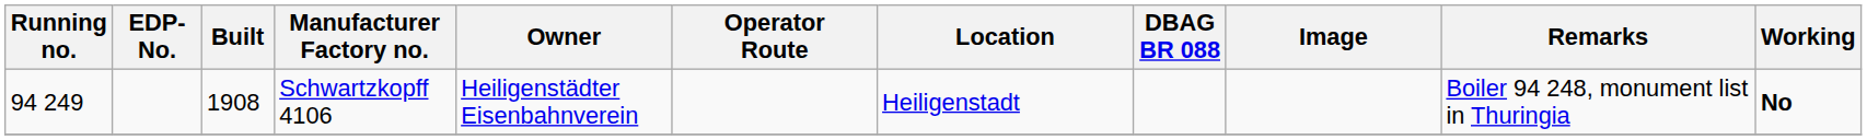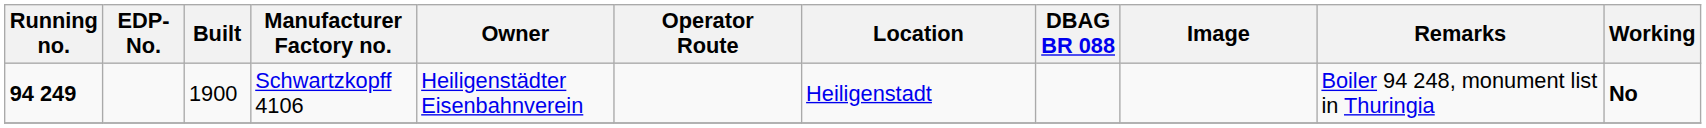Schwartzkopff 4106 | Running no.: normal -> bold
Schwartzkopff 4106 | Built: 1908 -> 1900
